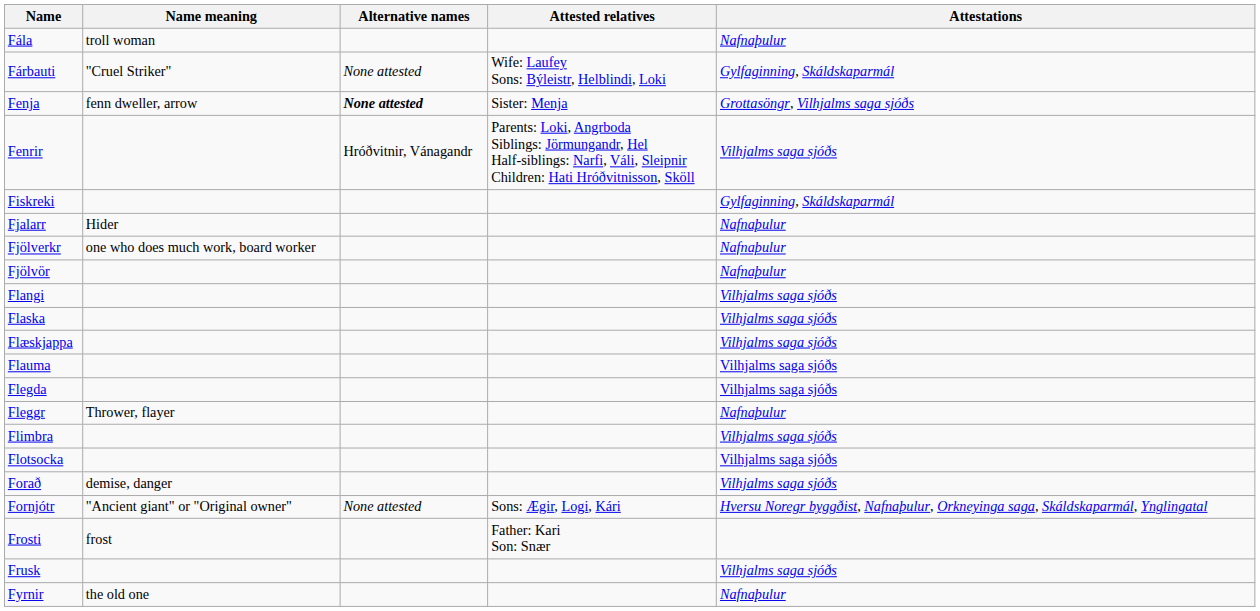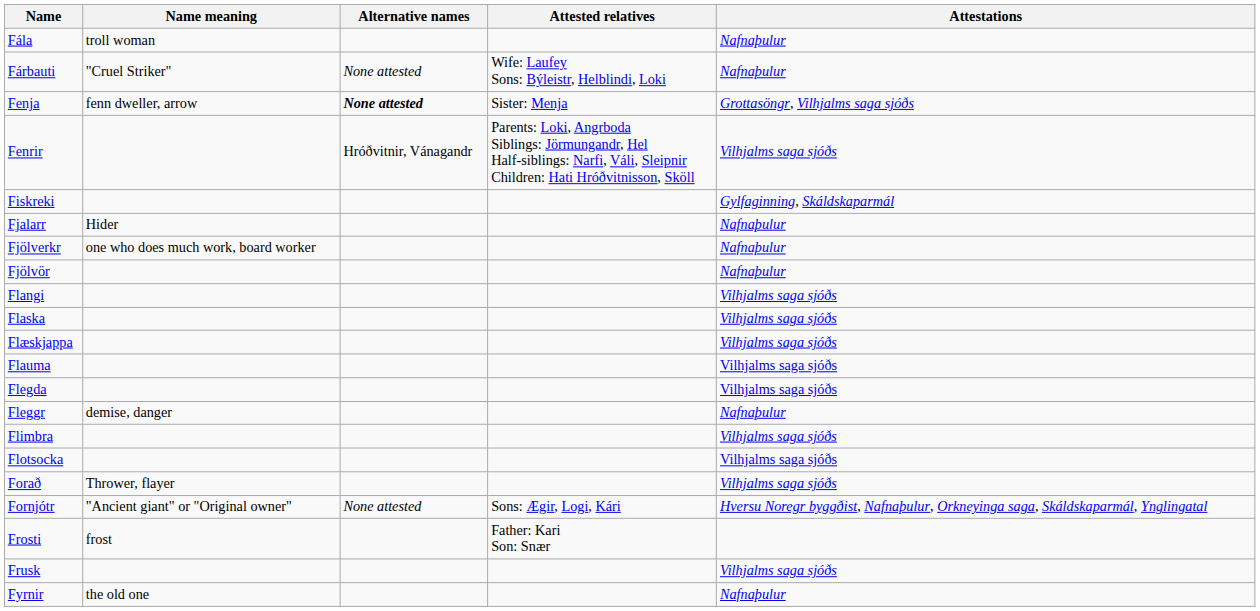Fárbauti | Attestations: Gylfaginning, Skáldskaparmál -> Nafnaþulur
Fleggr | Name meaning: Thrower, flayer -> demise, danger
Forað | Name meaning: demise, danger -> Thrower, flayer
